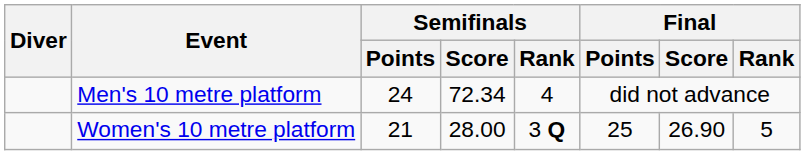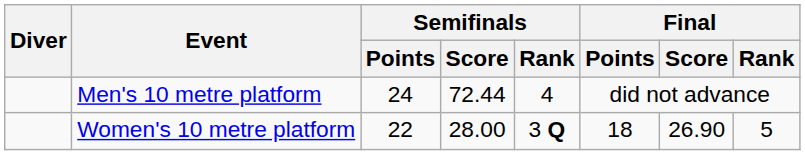Men's 10 metre platform | Semifinals / Score: 72.34 -> 72.44
Women's 10 metre platform | Semifinals / Points: 21 -> 22
Women's 10 metre platform | Final / Points: 25 -> 18
